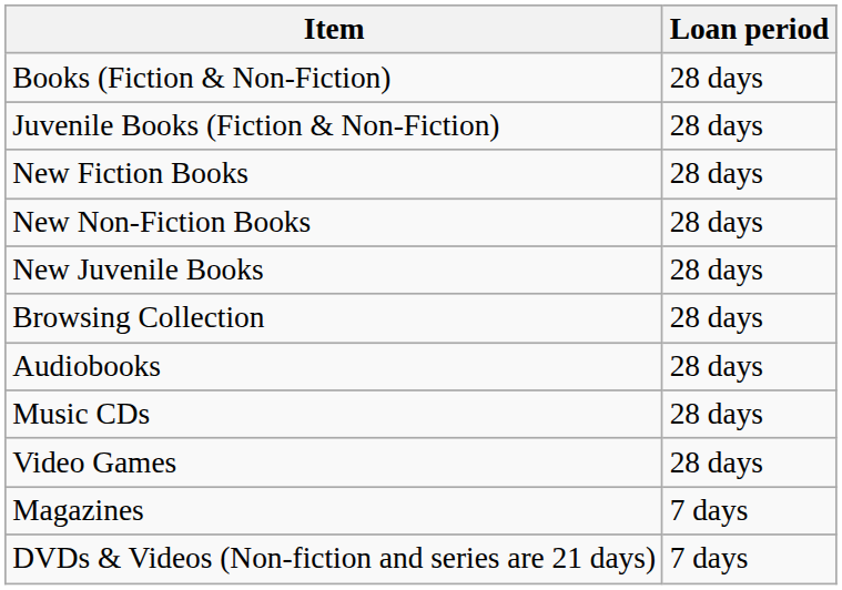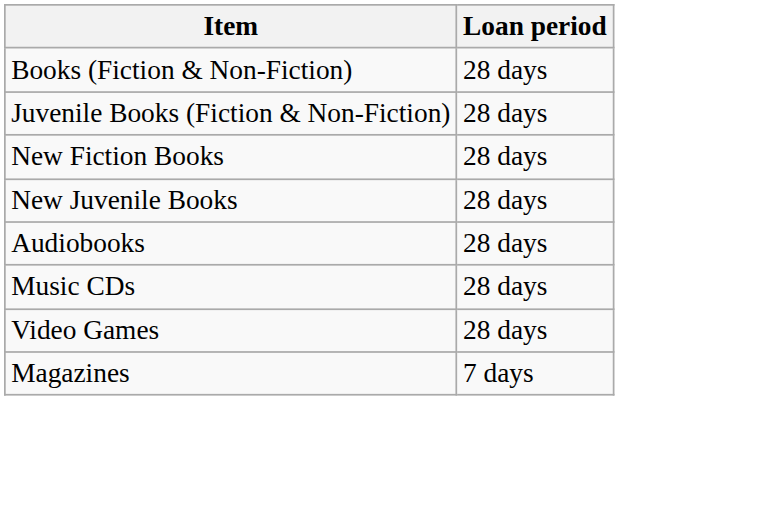- row: New Non-Fiction Books | 28 days
- row: Browsing Collection | 28 days
- row: DVDs & Videos (Non-fiction and series are 21 days) | 7 days
